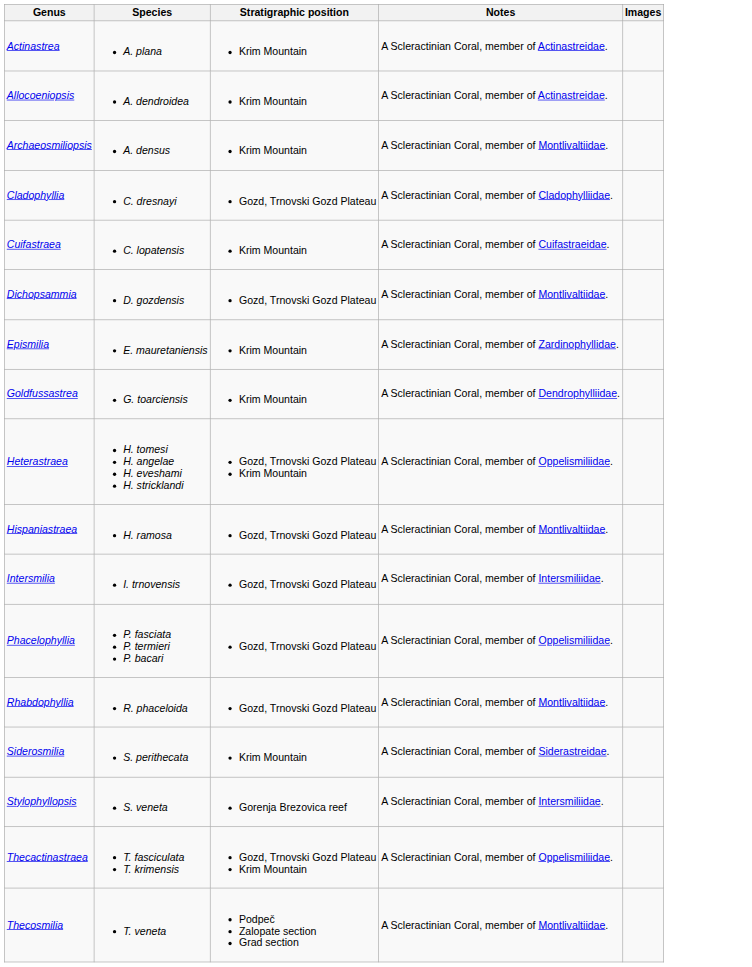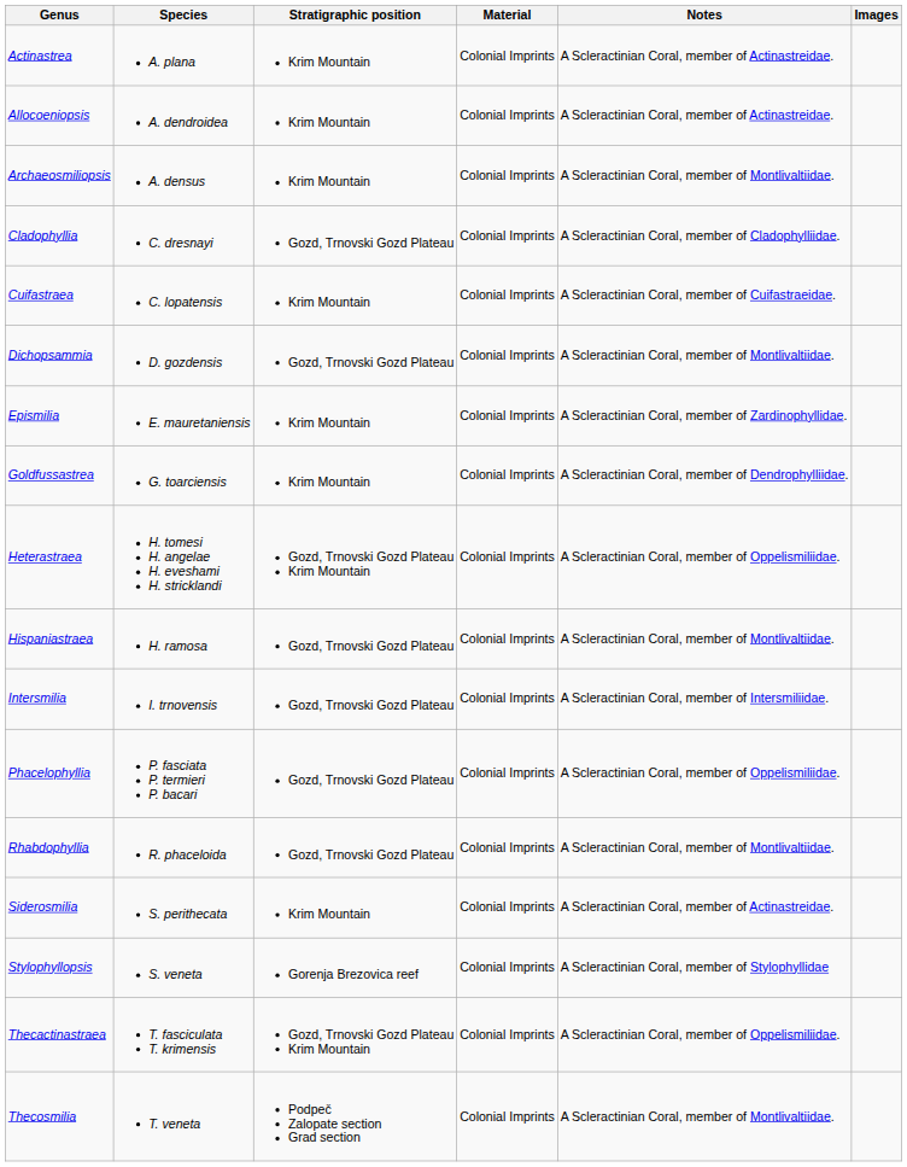+ column: Material | Colonial Imprints | Colonial Imprints | Colonial Imprints | Colonial Imprints | Colonial Imprints | Colonial Imprints | Colonial Imprints | Colonial Imprints | Colonial Imprints | Colonial Imprints | Colonial Imprints | Colonial Imprints | Colonial Imprints | Colonial Imprints | Colonial Imprints | Colonial Imprints | Colonial Imprints
Siderosmilia | Notes: A Scleractinian Coral, member of Siderastreidae. -> A Scleractinian Coral, member of Actinastreidae.
Stylophyllopsis | Notes: A Scleractinian Coral, member of Intersmiliidae. -> A Scleractinian Coral, member of Stylophyllidae
